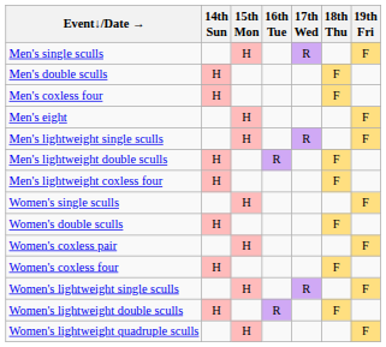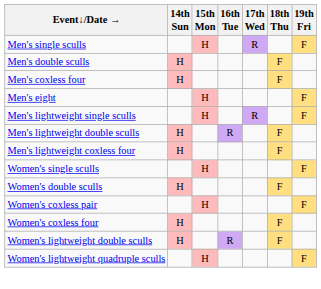- row: Women's lightweight single sculls | H | R | F
